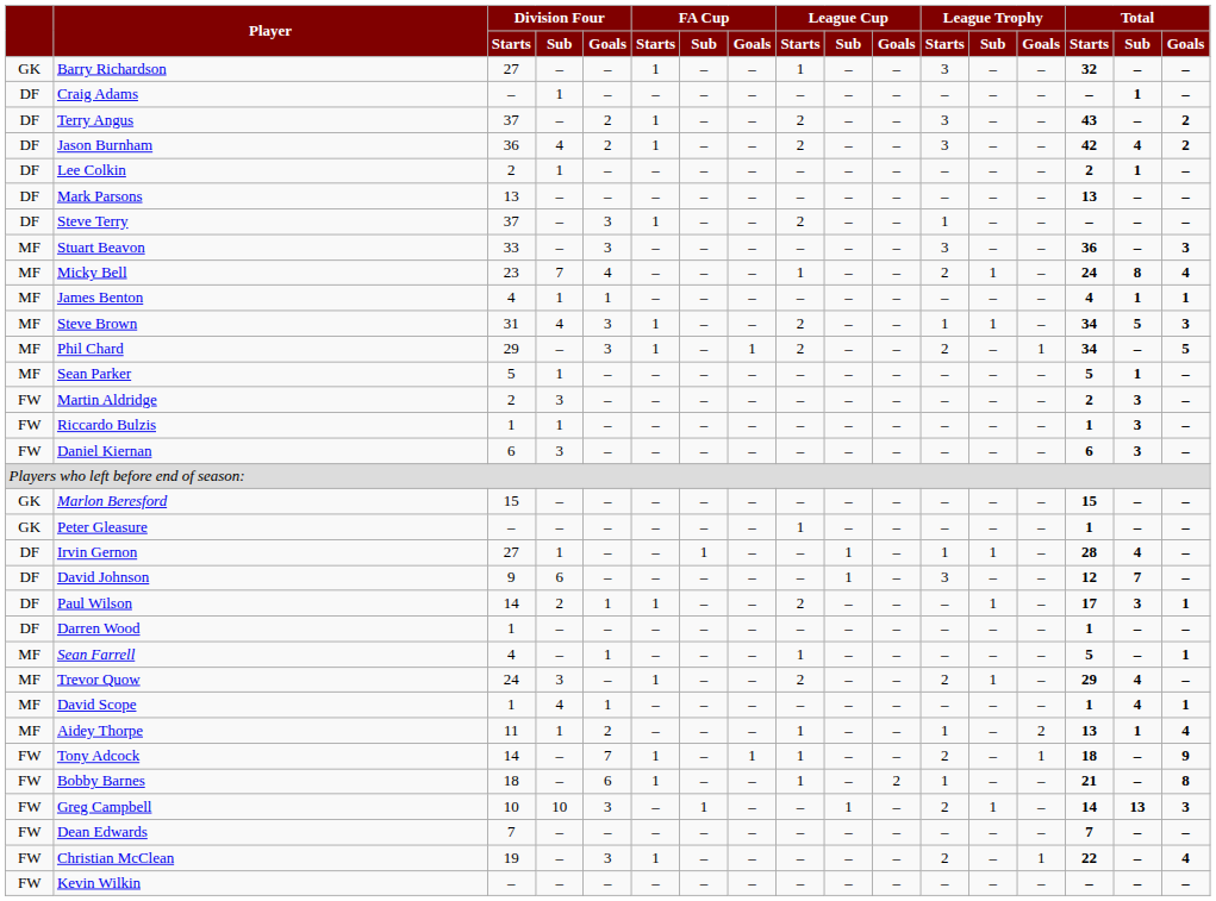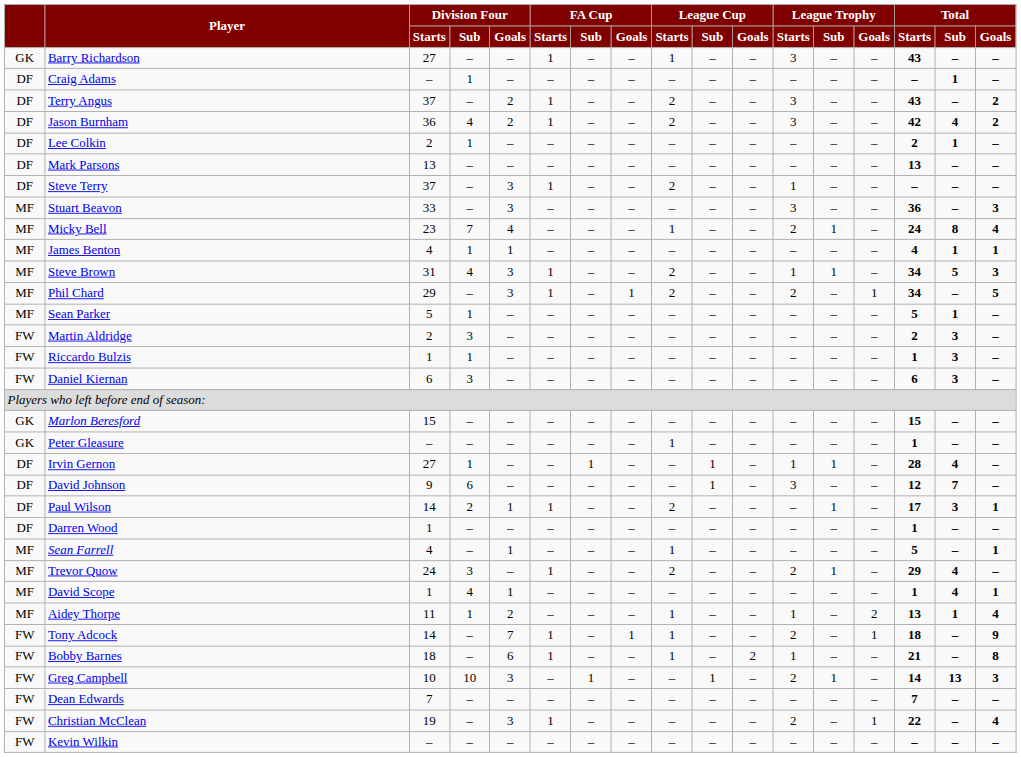Barry Richardson | Total / Starts: 32 -> 43
